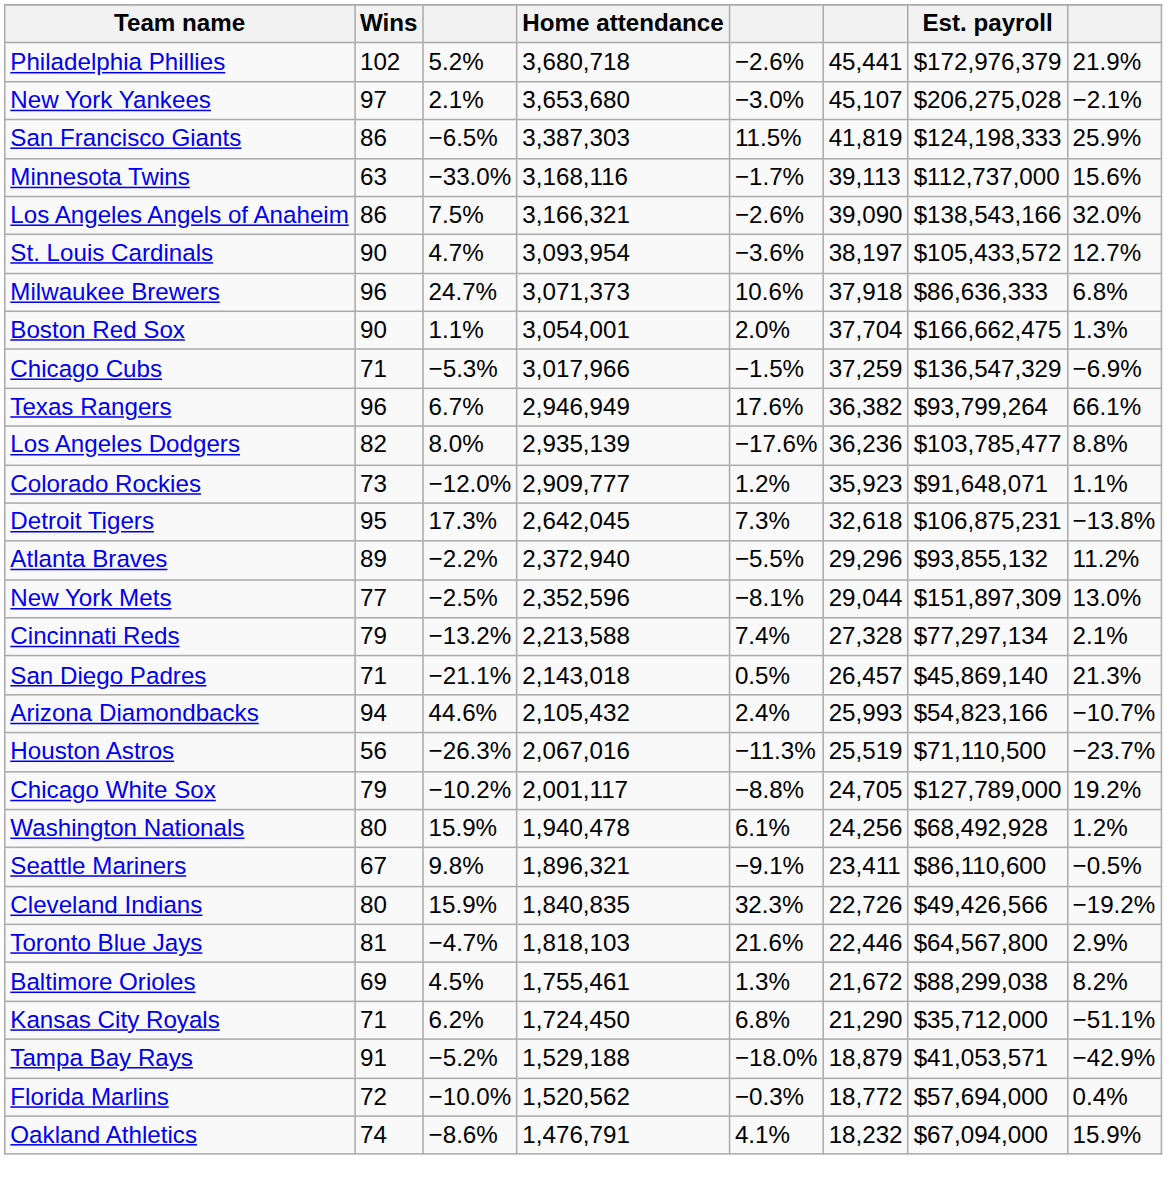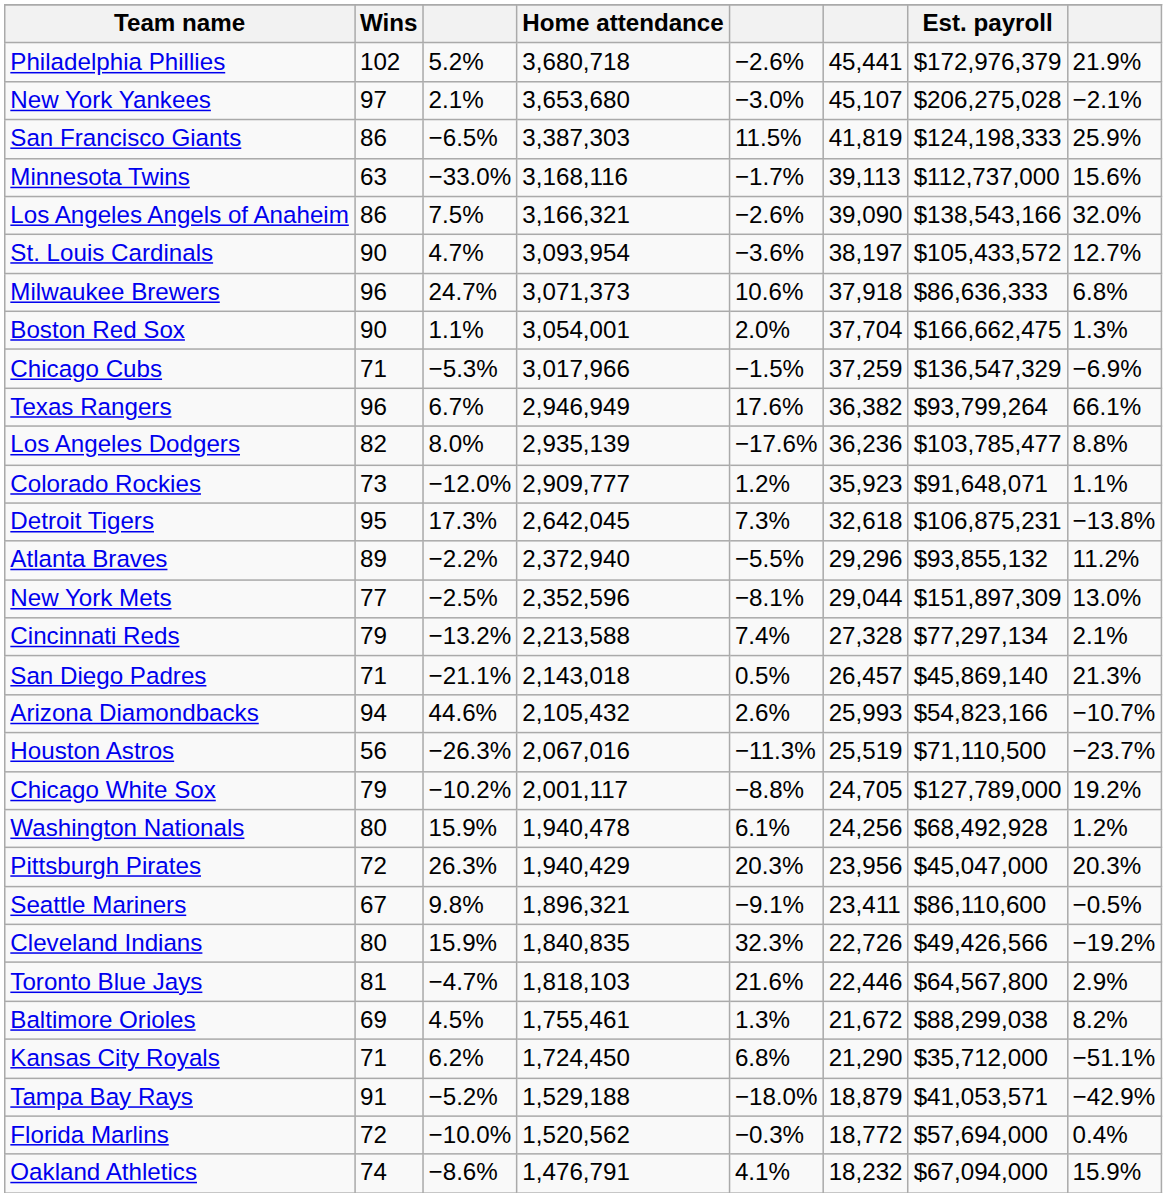Arizona Diamondbacks | column 5: 2.4% -> 2.6%
+ row: Pittsburgh Pirates | 72 | 26.3% | 1,940,429 | 20.3% | 23,956 | $45,047,000 | 20.3%
